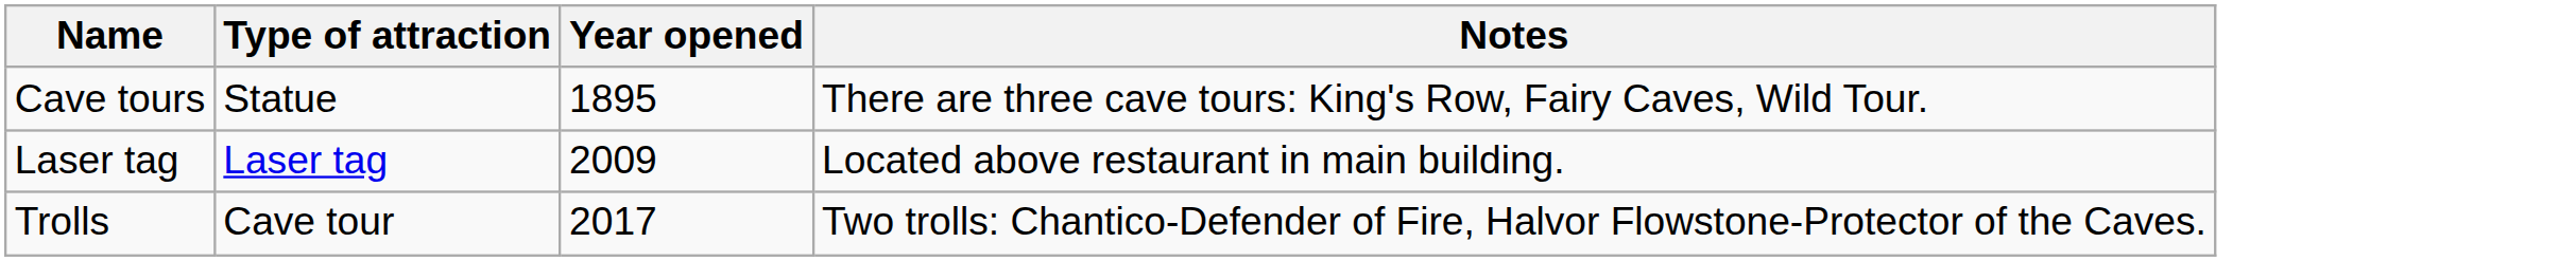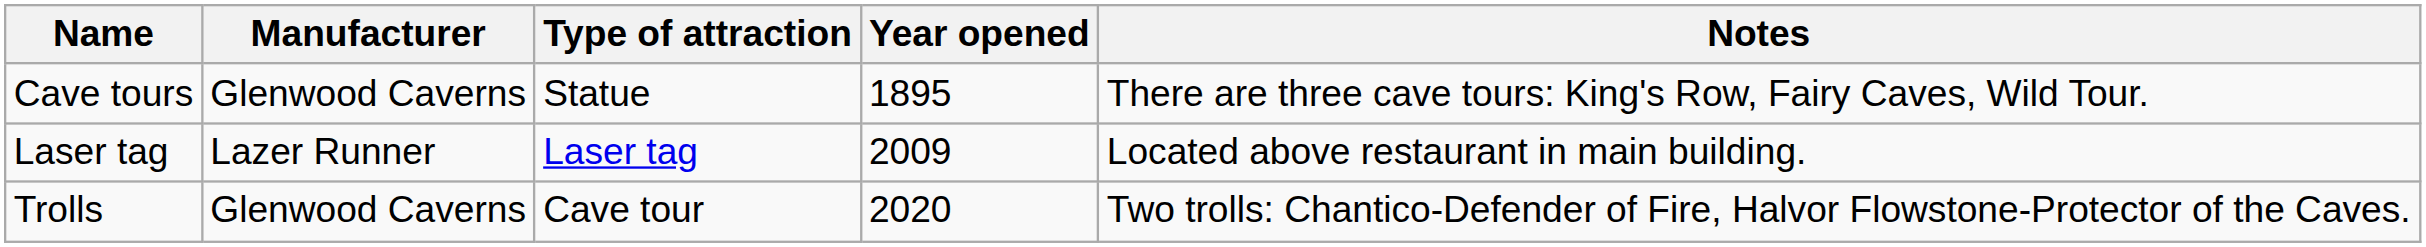+ column: Manufacturer | Glenwood Caverns | Lazer Runner | Glenwood Caverns
Trolls | Year opened: 2017 -> 2020
